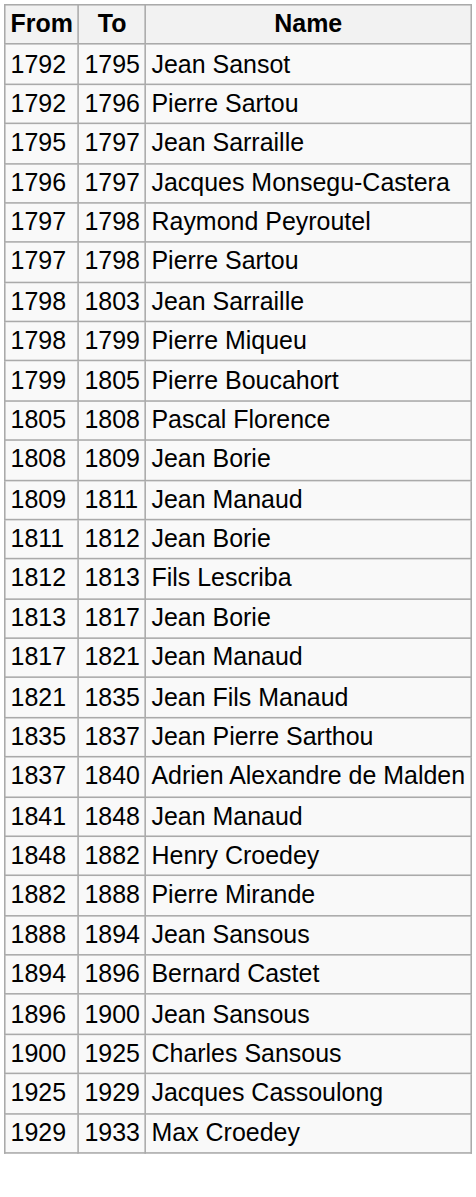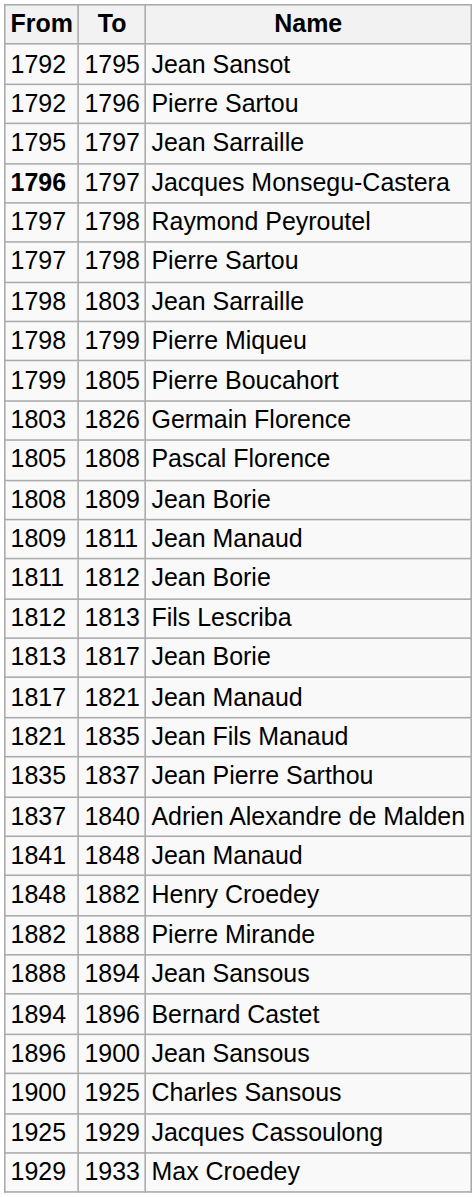1797 / Jacques Monsegu-Castera | From: normal -> bold
+ row: 1803 | 1826 | Germain Florence
